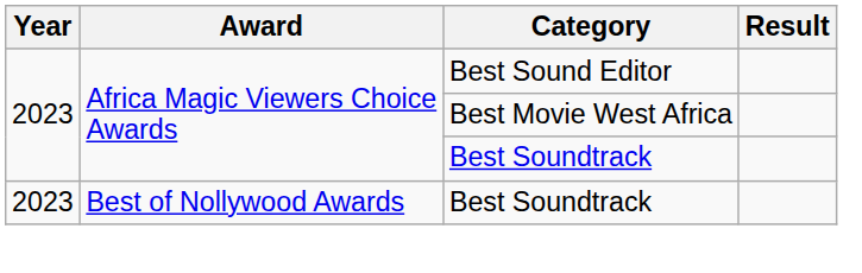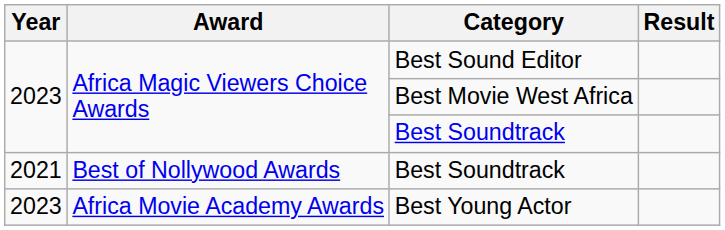Best of Nollywood Awards / Best Soundtrack | Year: 2023 -> 2021
+ row: 2023 | Africa Movie Academy Awards | Best Young Actor
